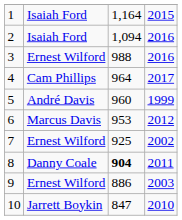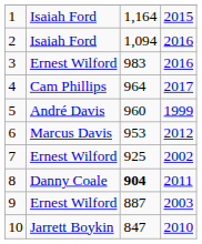3 | column 3: 988 -> 983
9 | column 3: 886 -> 887
